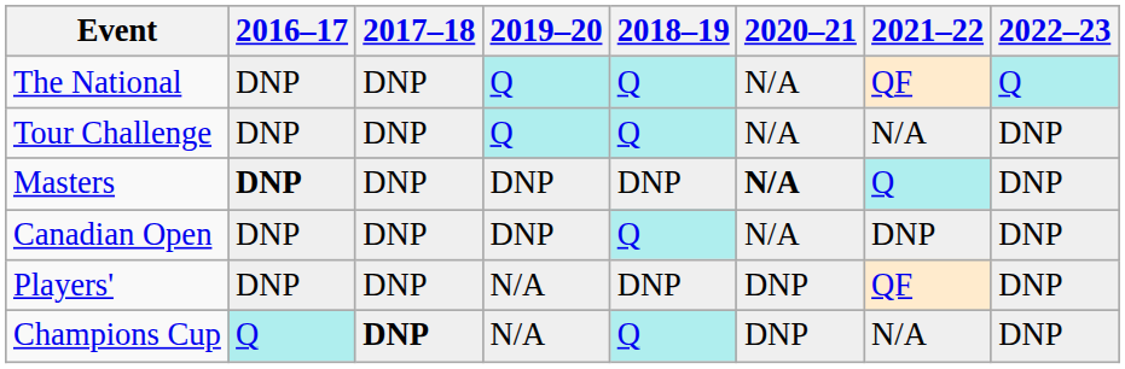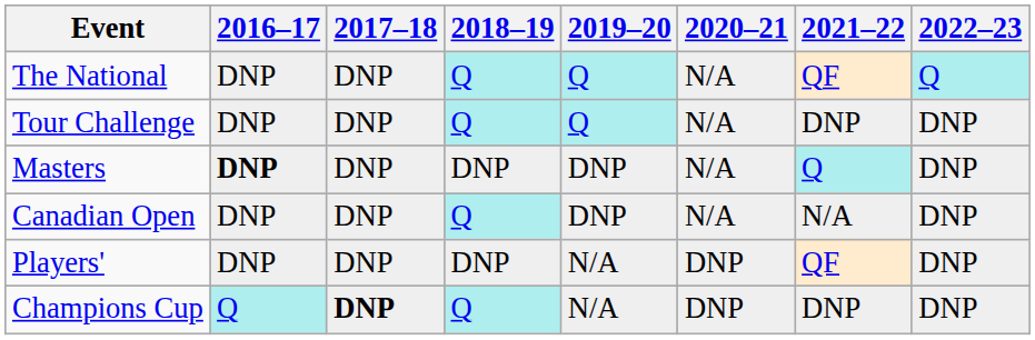columns swapped: 2018–19 <-> 2019–20
Tour Challenge | 2021–22: N/A -> DNP
Masters | 2020–21: bold -> normal
Canadian Open | 2021–22: DNP -> N/A
Champions Cup | 2021–22: N/A -> DNP
